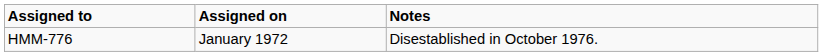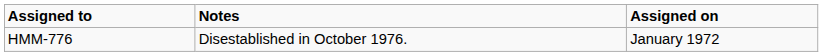columns swapped: Assigned on <-> Notes
